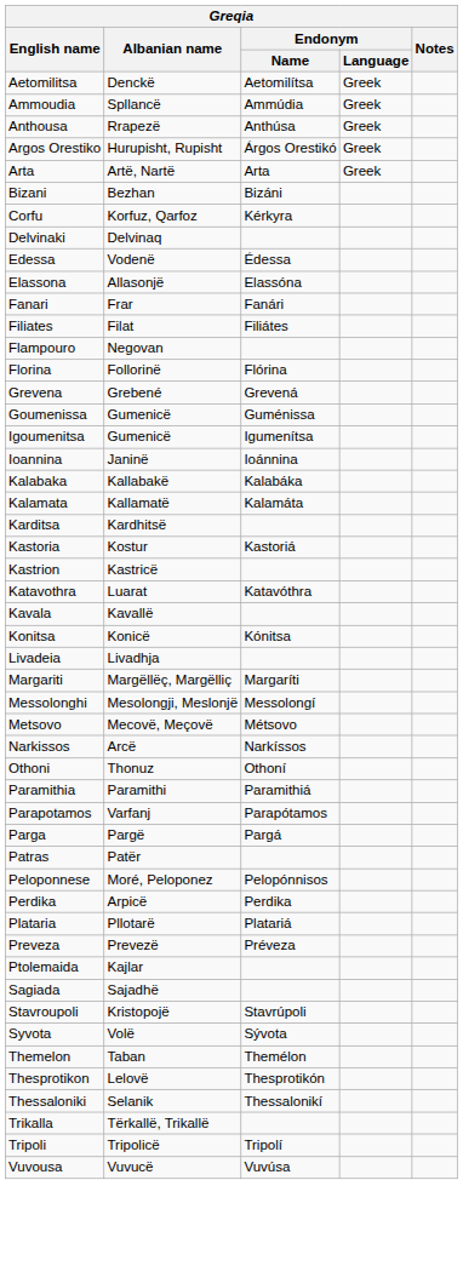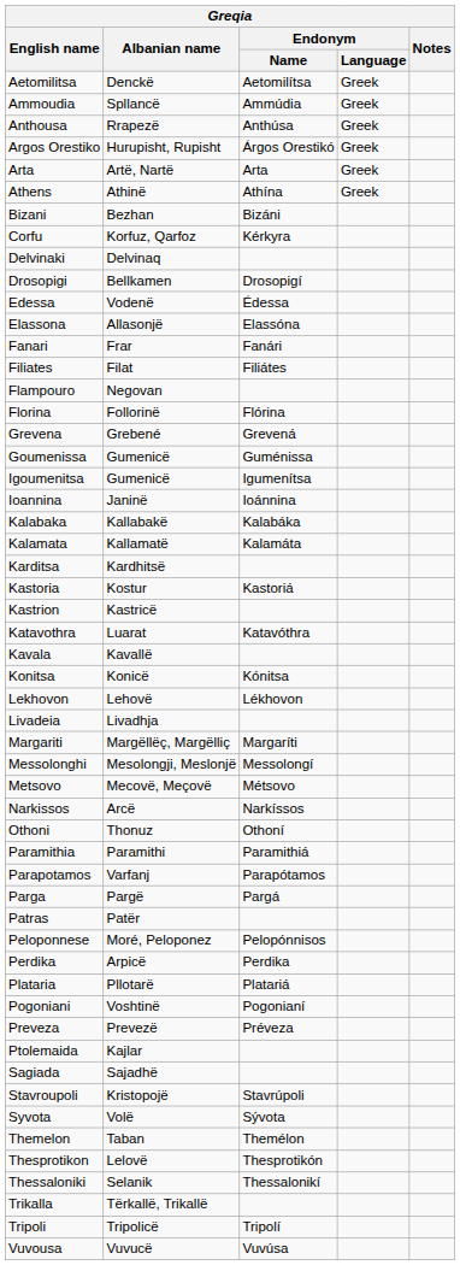+ row: Athens | Athinë | Athína | Greek
+ row: Drosopigi | Bellkamen | Drosopigí
+ row: Lekhovon | Lehovë | Lékhovon
+ row: Pogoniani | Voshtinë | Pogonianí
